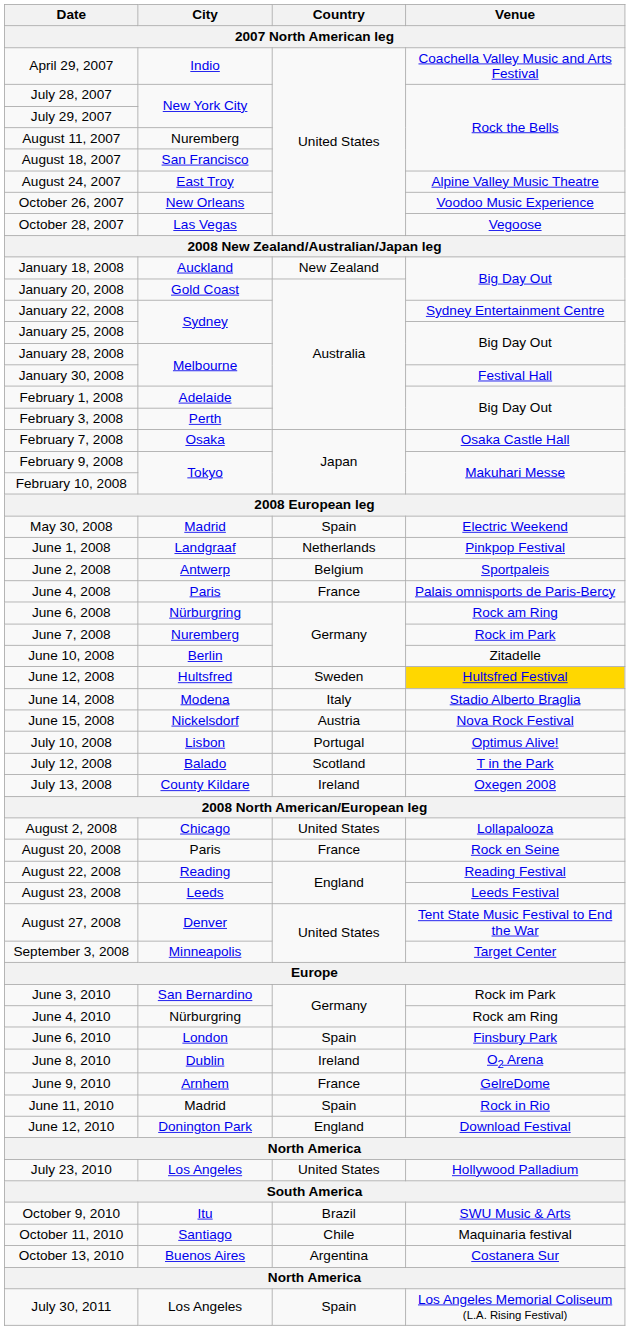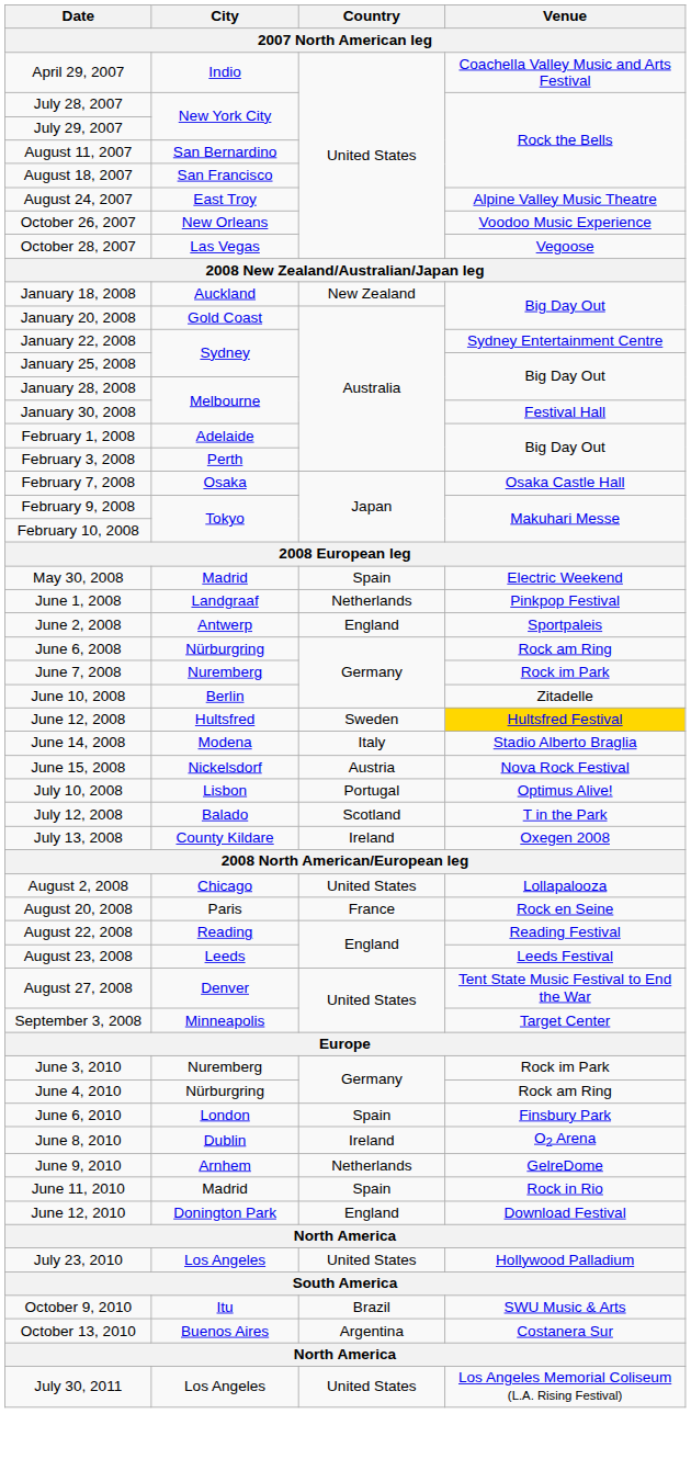August 11, 2007 | City: Nuremberg -> San Bernardino
June 2, 2008 | Country: Belgium -> England
- row: June 4, 2008 | Paris | France | Palais omnisports de Paris-Bercy
June 3, 2010 | City: San Bernardino -> Nuremberg
June 9, 2010 | Country: France -> Netherlands
- row: October 11, 2010 | Santiago | Chile | Maquinaria festival
July 30, 2011 | Country: Spain -> United States
